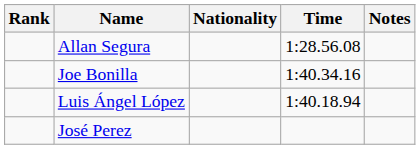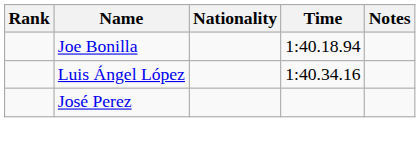- row: Allan Segura | 1:28.56.08
Joe Bonilla | Time: 1:40.34.16 -> 1:40.18.94
Luis Ángel López | Time: 1:40.18.94 -> 1:40.34.16
